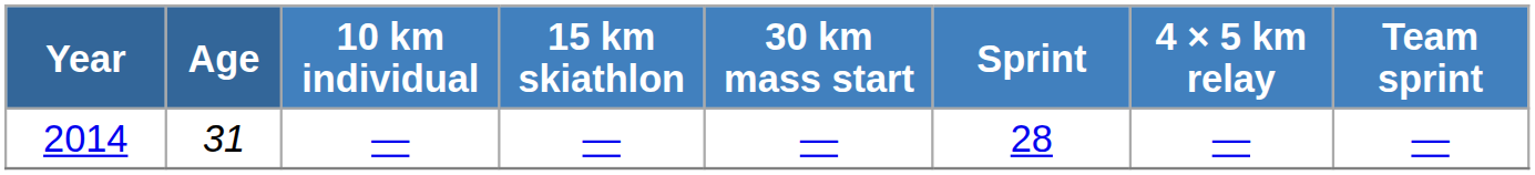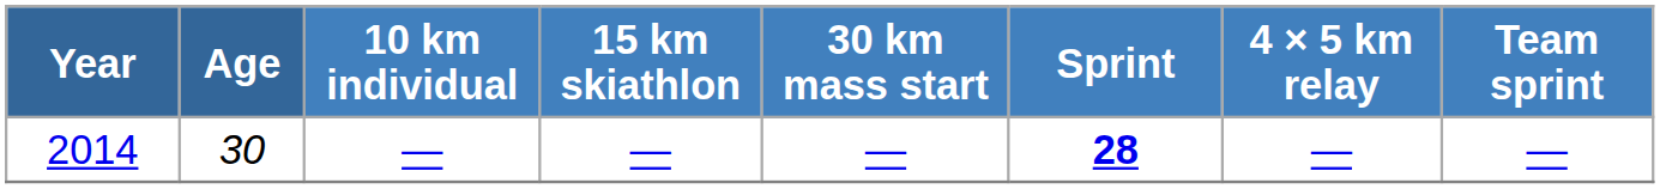2014 | Age: 31 -> 30
2014 | Sprint: normal -> bold
